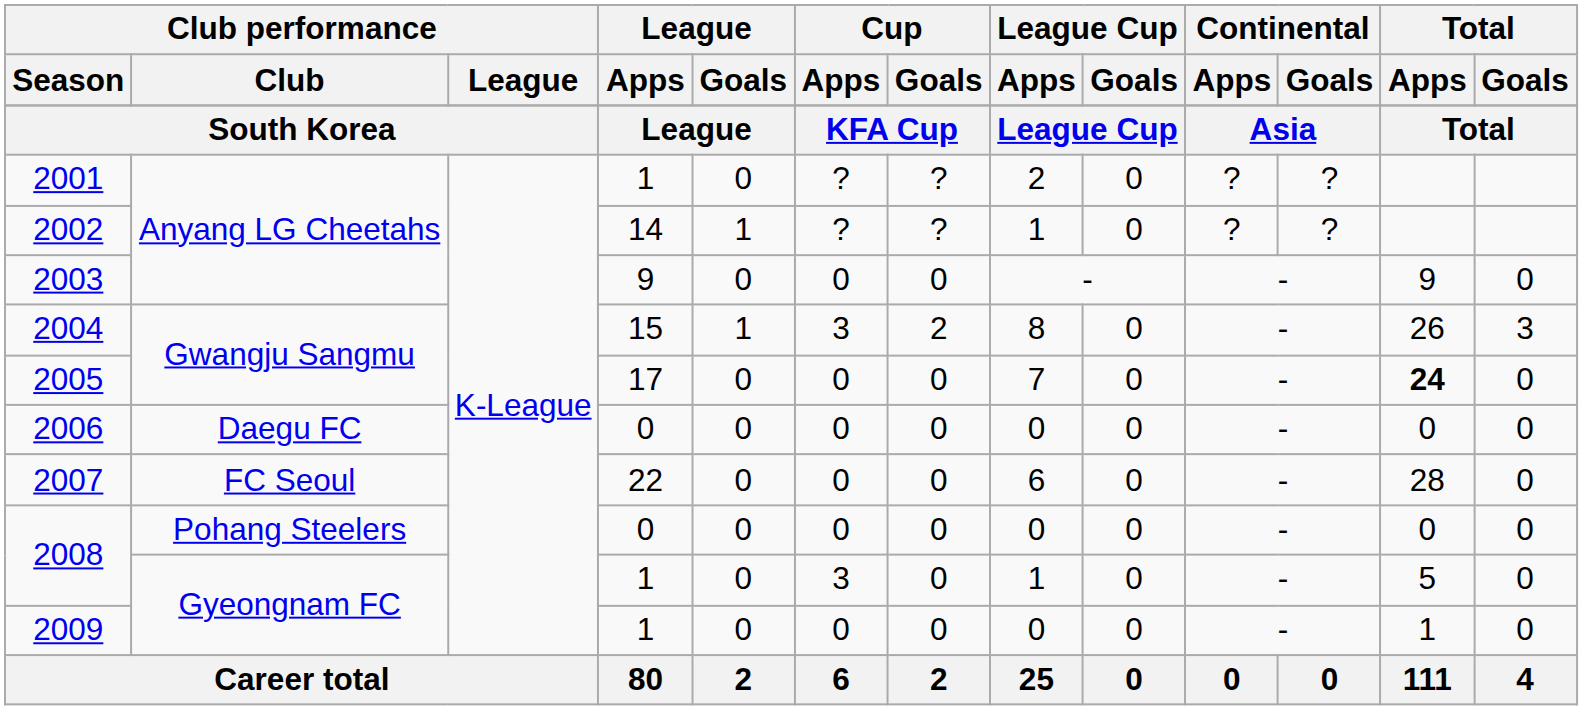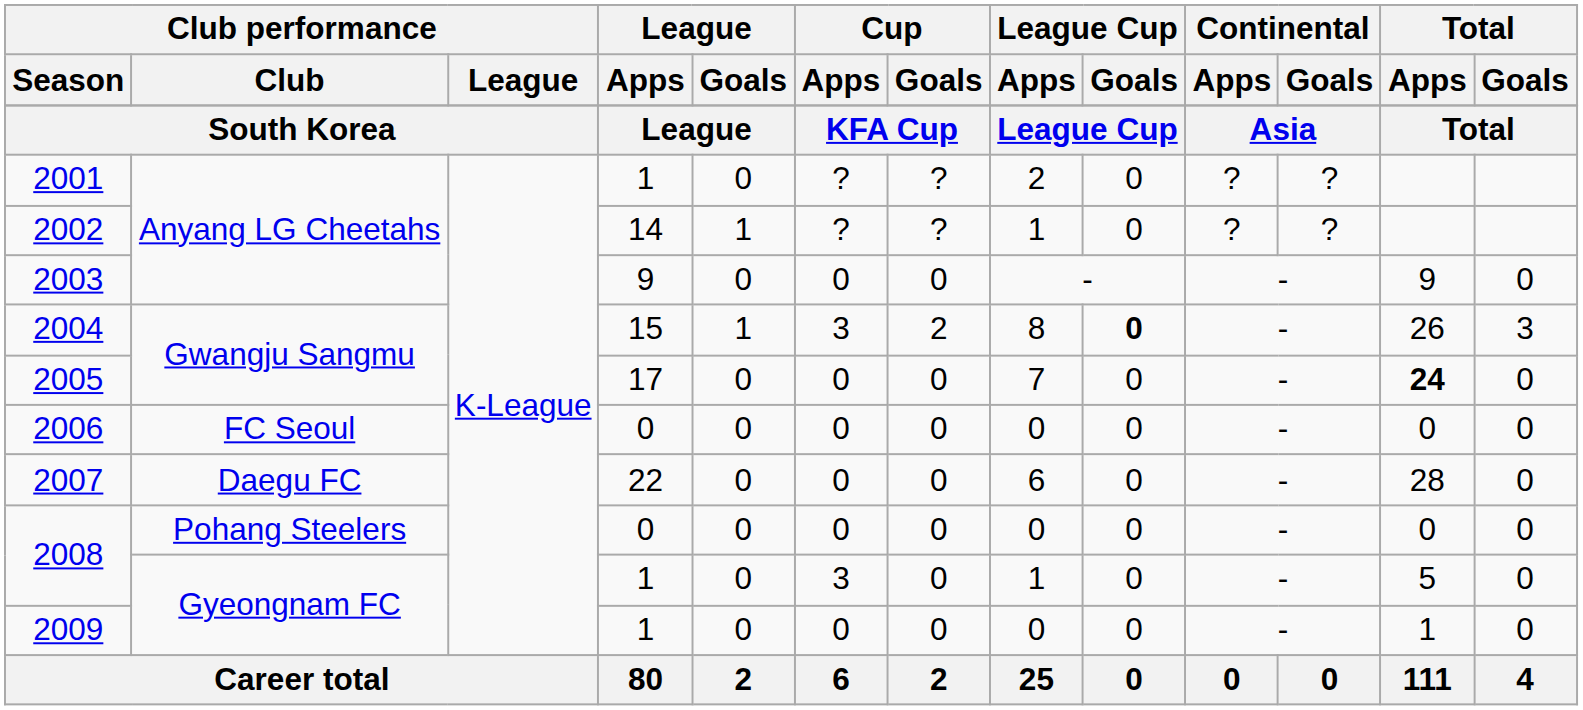2004 | League Cup / Goals: normal -> bold
2006 | Club performance / Club: Daegu FC -> FC Seoul
2007 | Club performance / Club: FC Seoul -> Daegu FC
